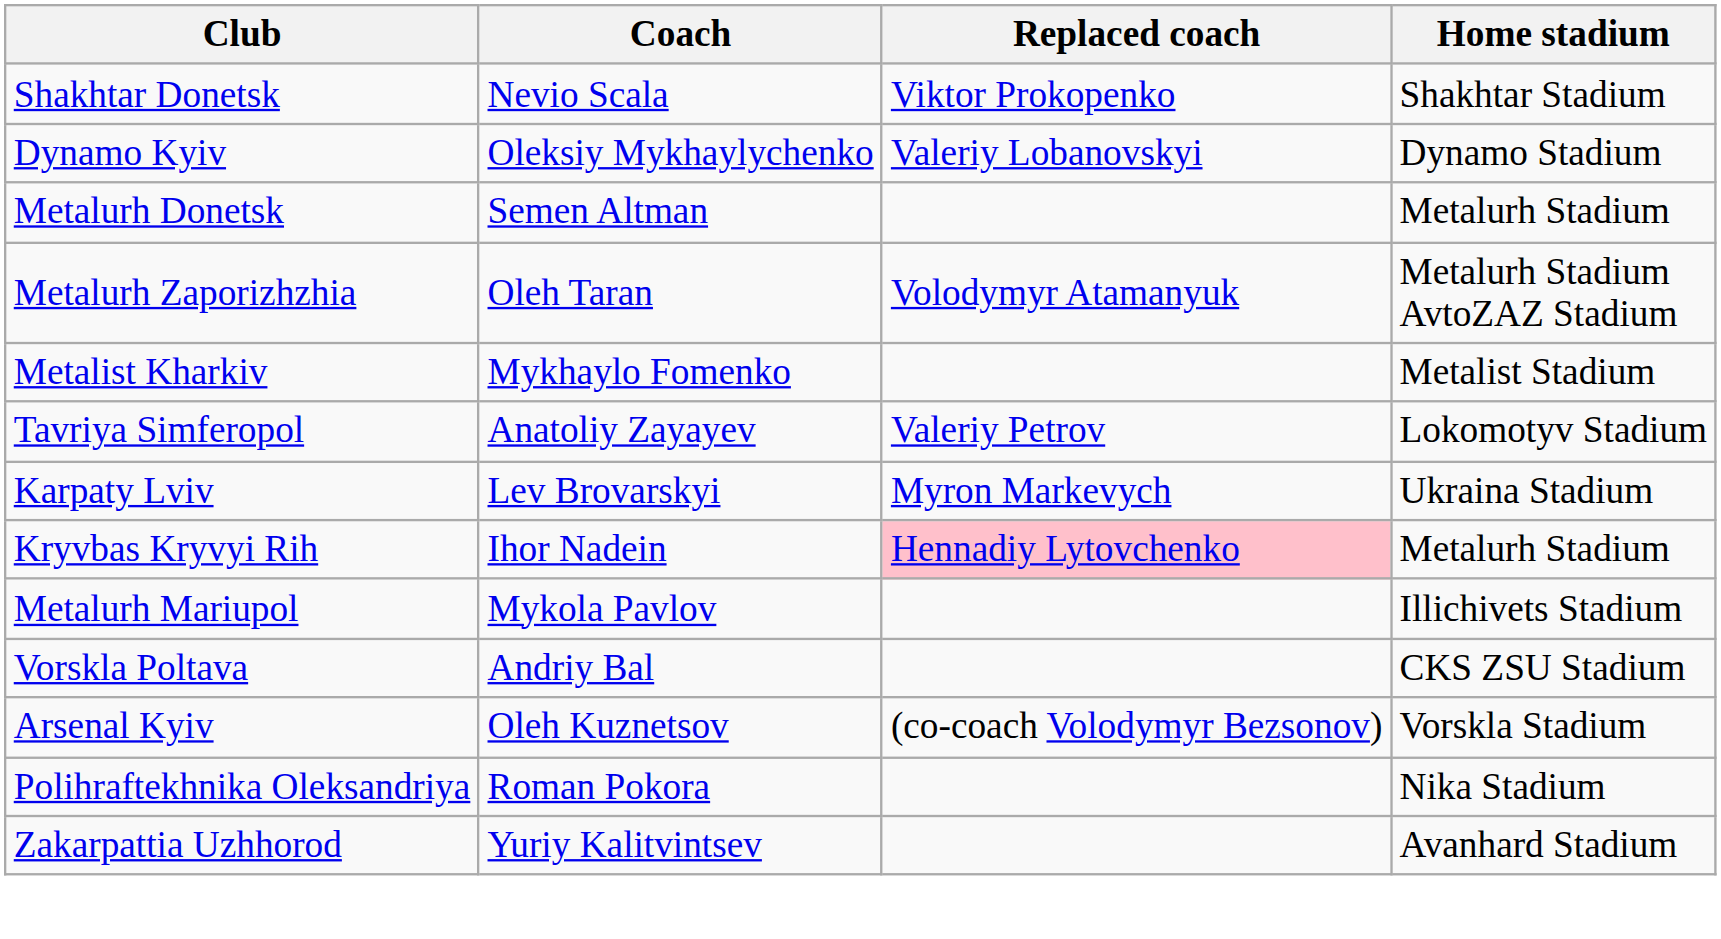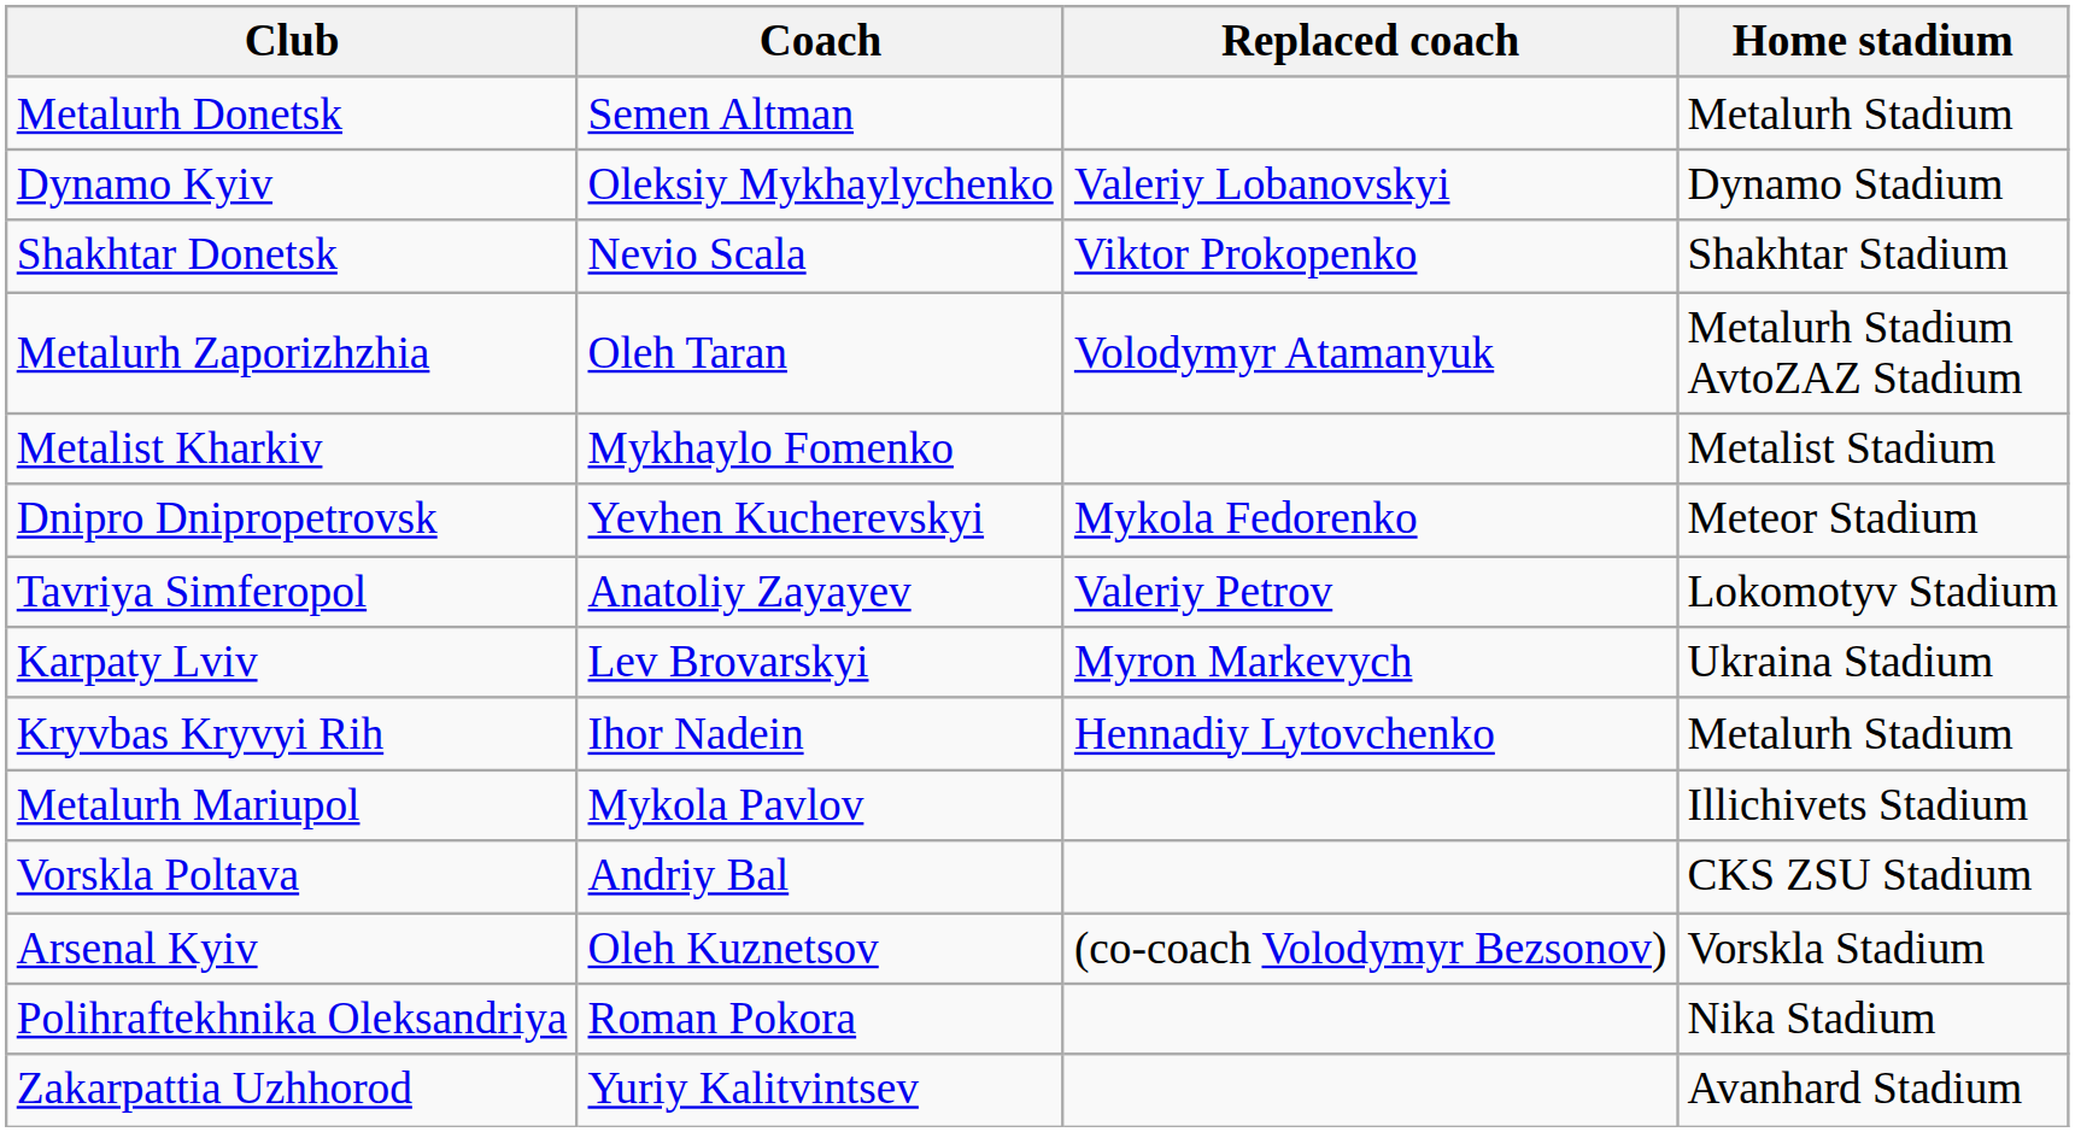rows swapped: Shakhtar Donetsk <-> Metalurh Donetsk
+ row: Dnipro Dnipropetrovsk | Yevhen Kucherevskyi | Mykola Fedorenko | Meteor Stadium
Kryvbas Kryvyi Rih | Replaced coach: pink background -> no background
